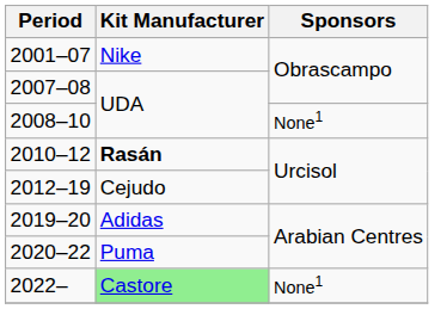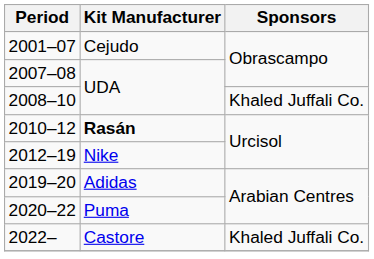2001–07 | Kit Manufacturer: Nike -> Cejudo
2008–10 | Sponsors: None1 -> Khaled Juffali Co.
2012–19 | Kit Manufacturer: Cejudo -> Nike
2022– | Kit Manufacturer: lightgreen background -> no background
2022– | Sponsors: None1 -> Khaled Juffali Co.
